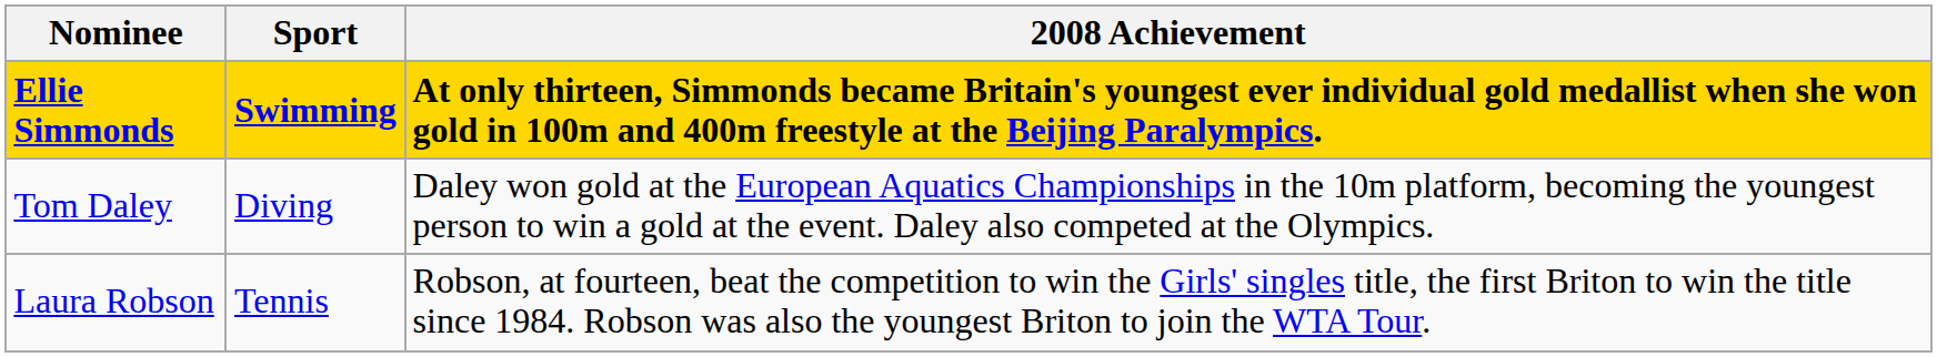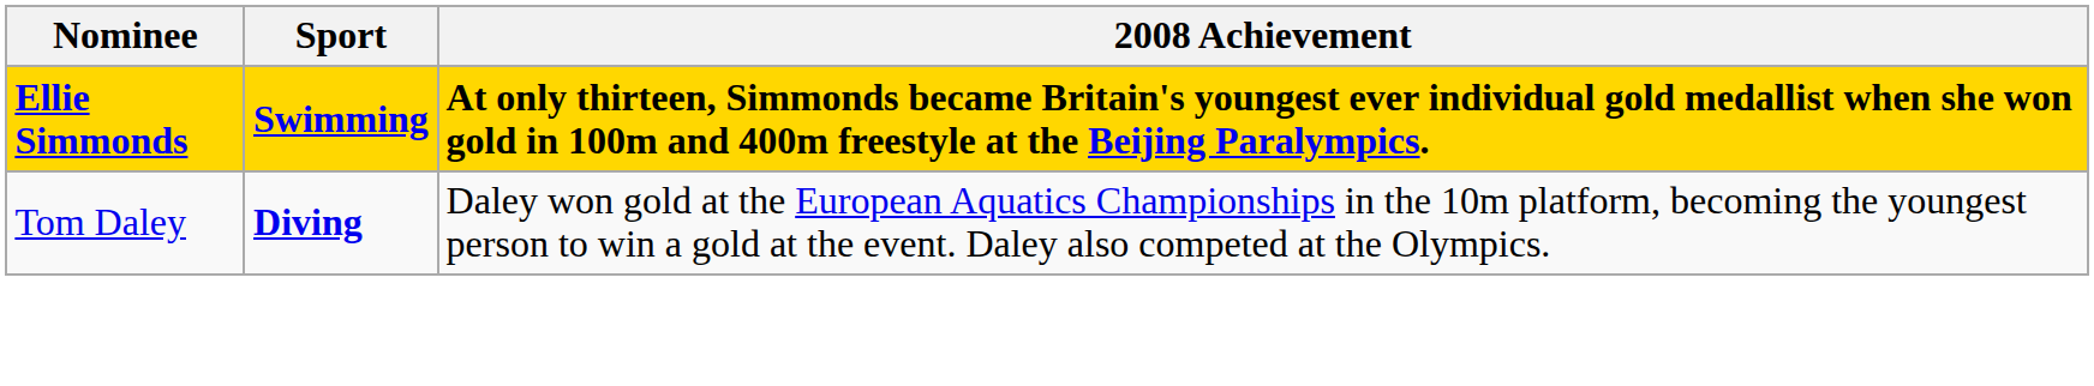Tom Daley | Sport: normal -> bold
- row: Laura Robson | Tennis | Robson, at fourteen, beat the competition to win the Girls' singles title, the first Briton to win the title since 1984. Robson was also the youngest Briton to join the WTA Tour.
